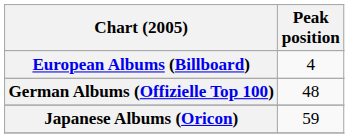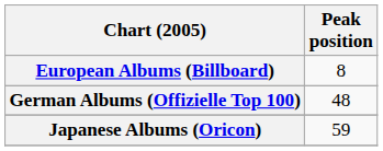European Albums (Billboard) | Peak position: 4 -> 8
